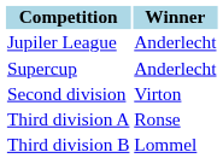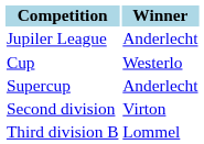+ row: Cup | Westerlo
- row: Third division A | Ronse
